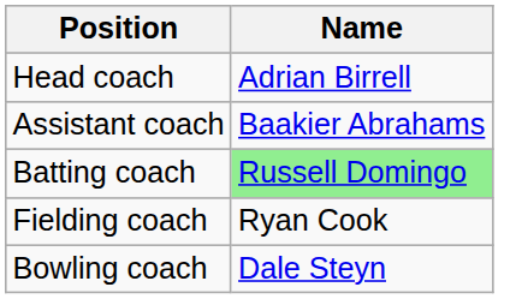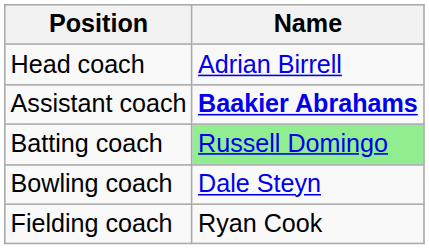Assistant coach | Name: normal -> bold
rows swapped: Bowling coach <-> Fielding coach
